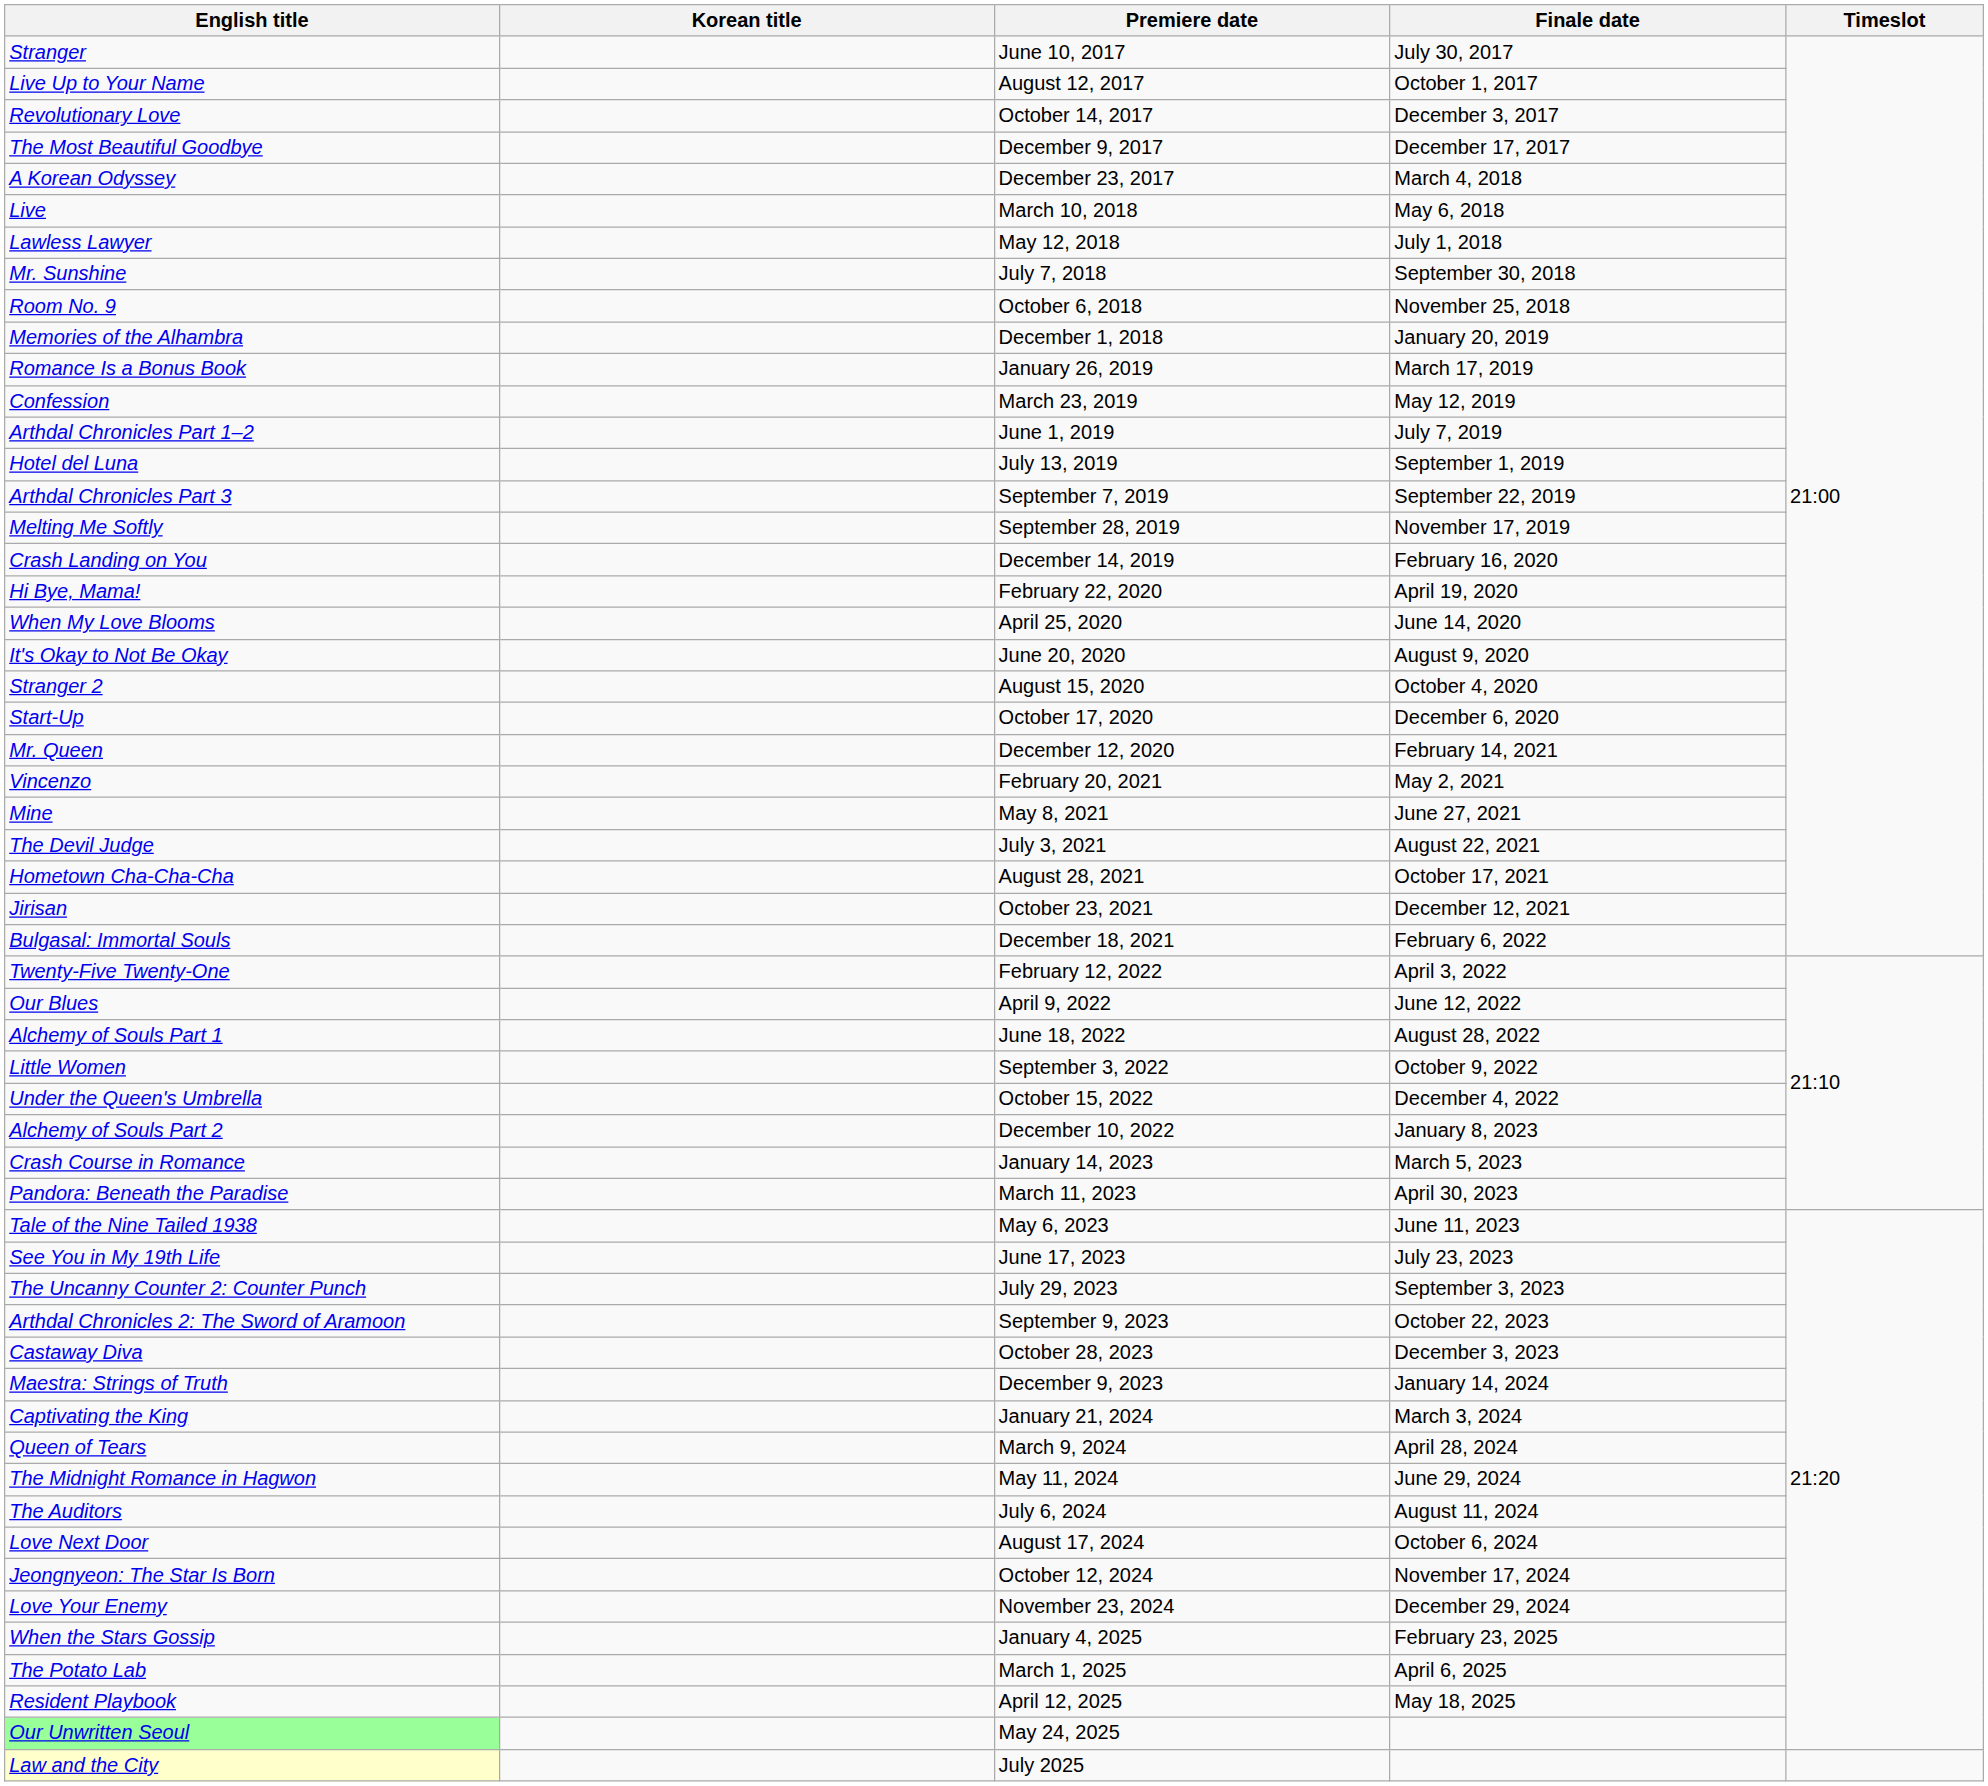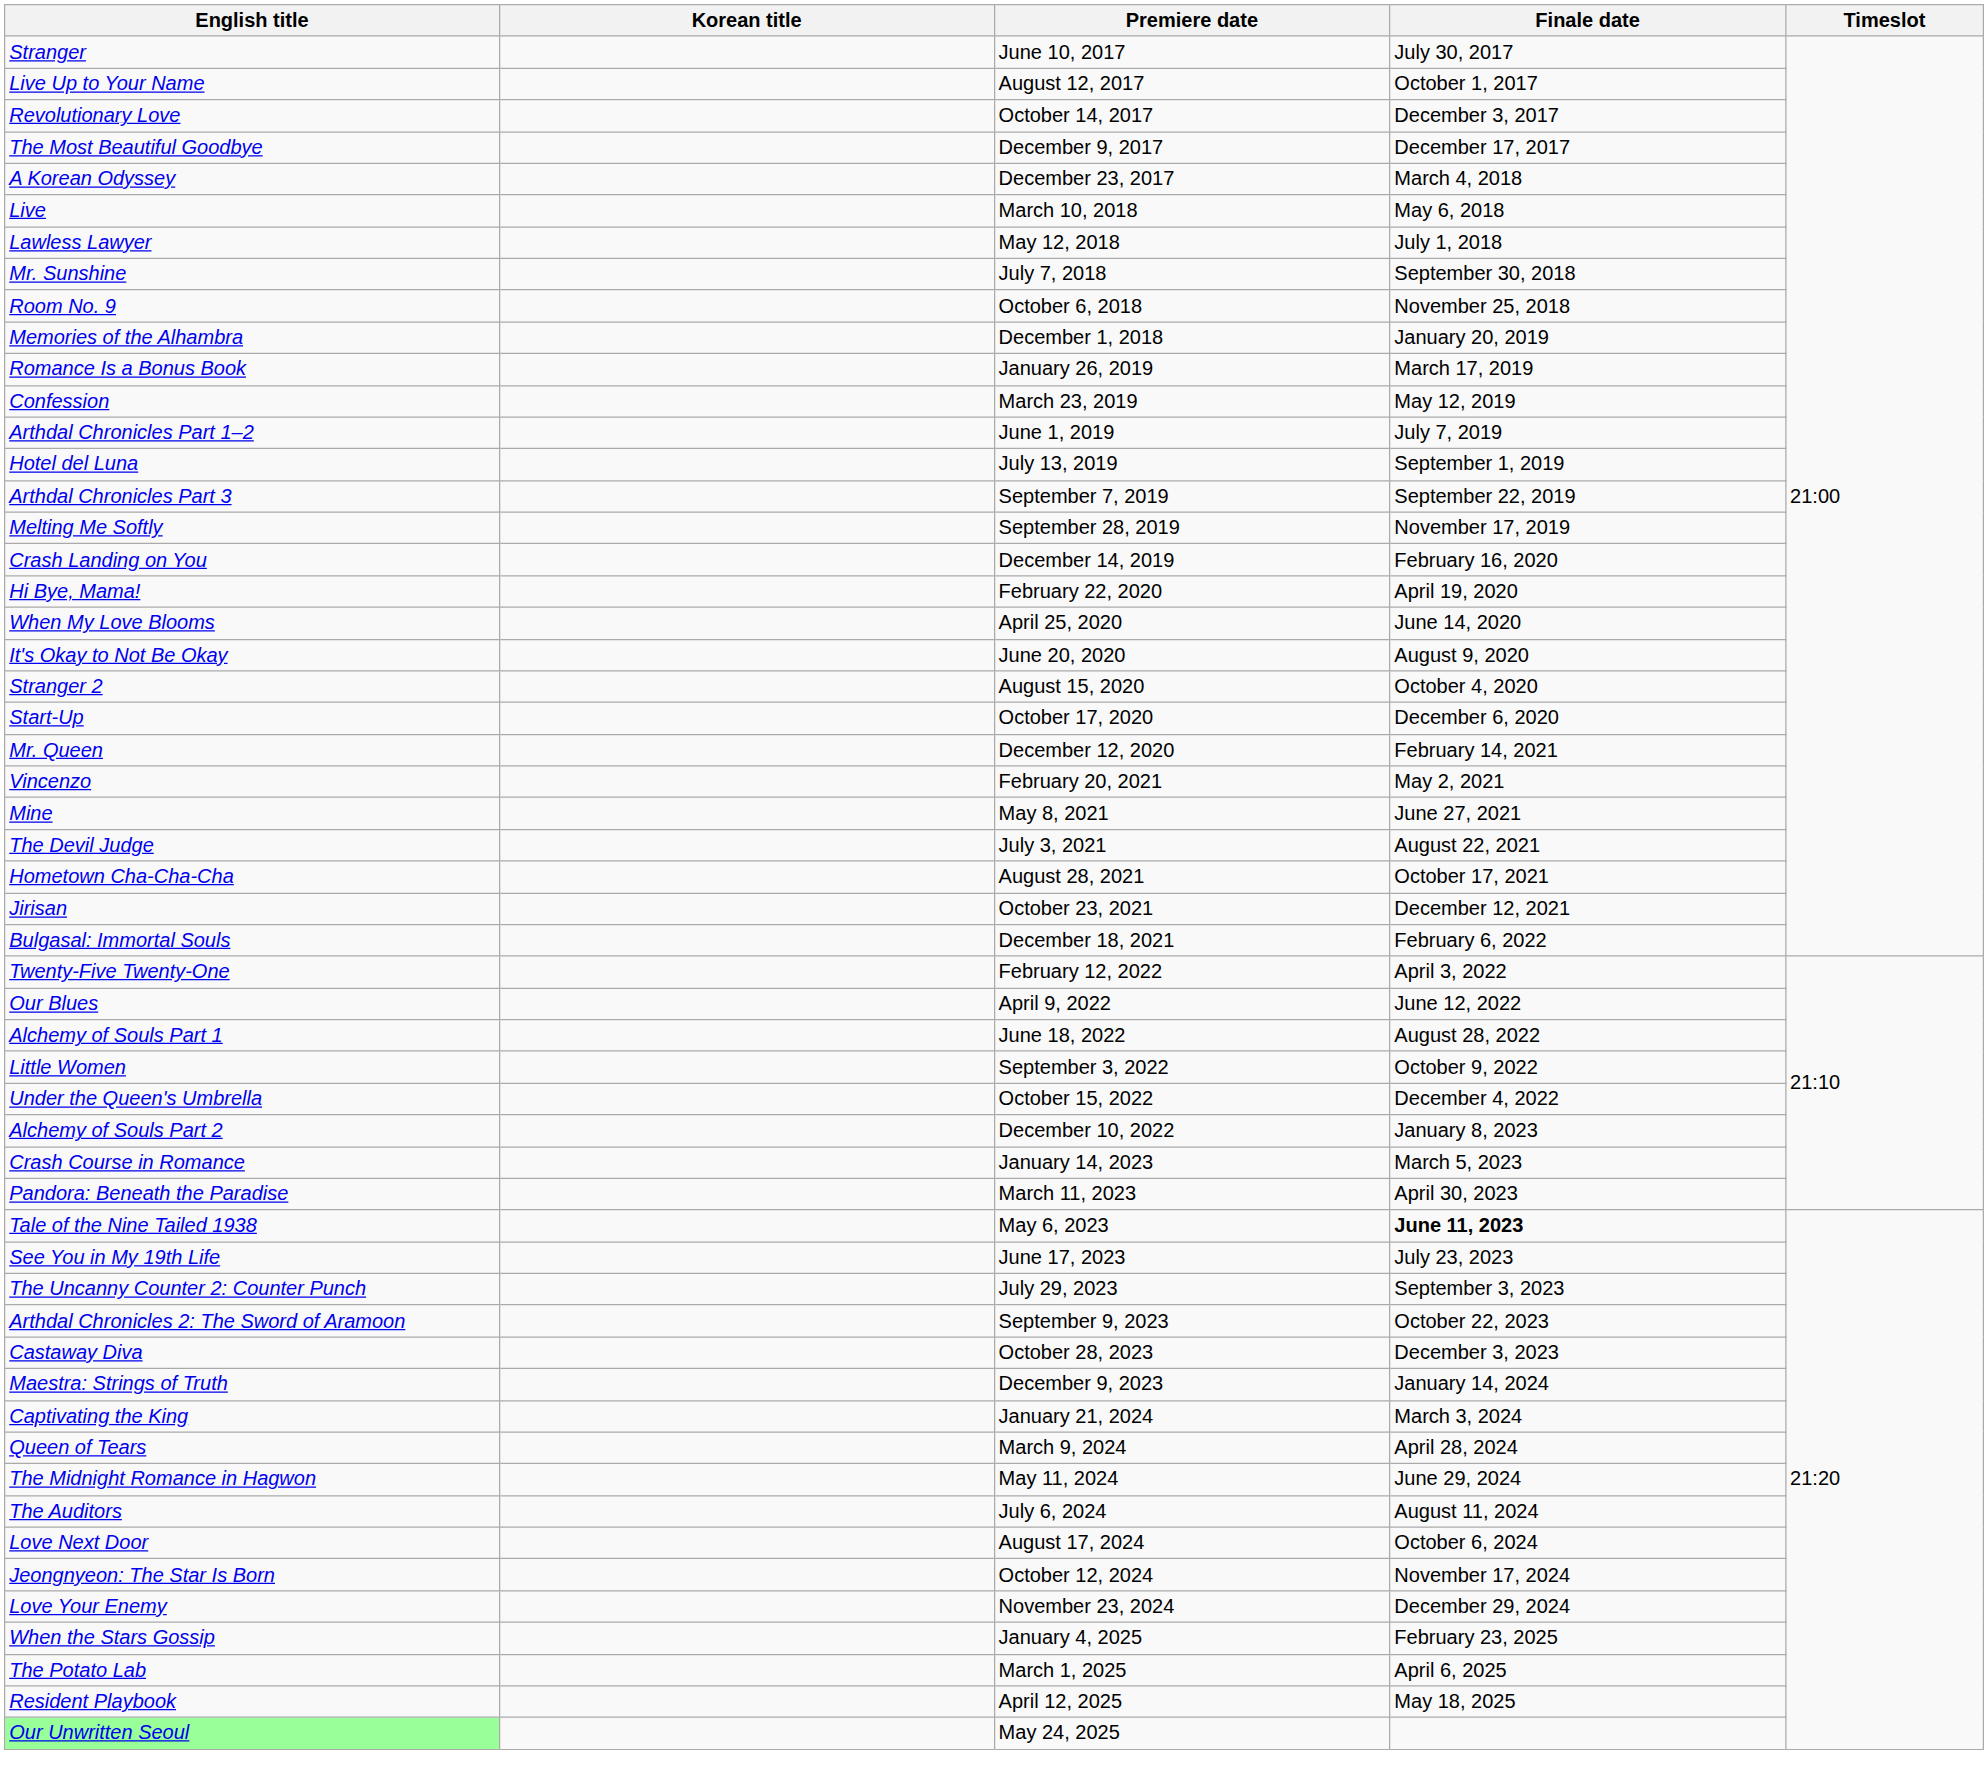Tale of the Nine Tailed 1938 | Finale date: normal -> bold
- row: Law and the City | July 2025
